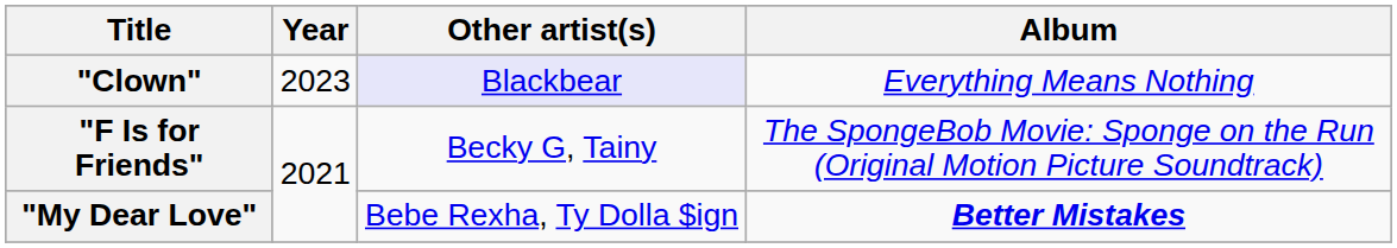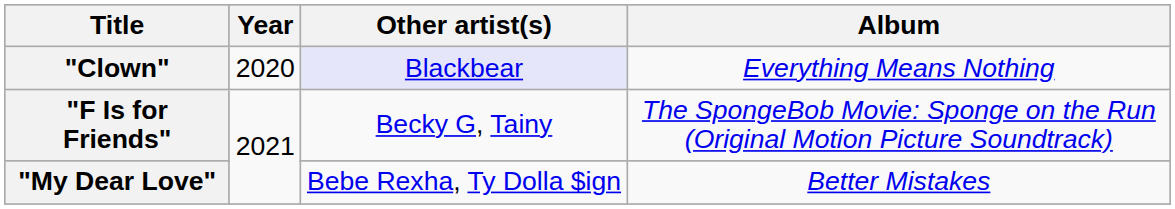"Clown" | Year: 2023 -> 2020
"My Dear Love" | Album: bold -> normal
